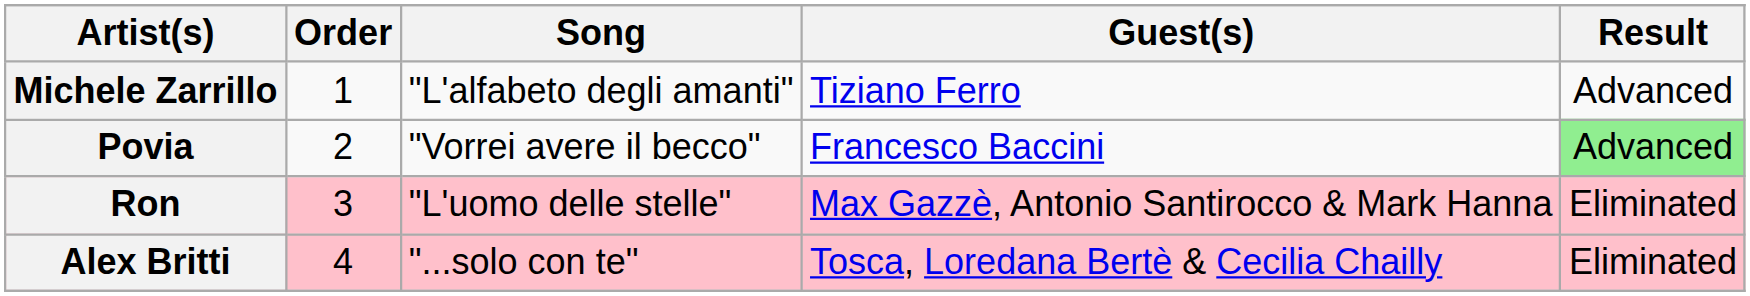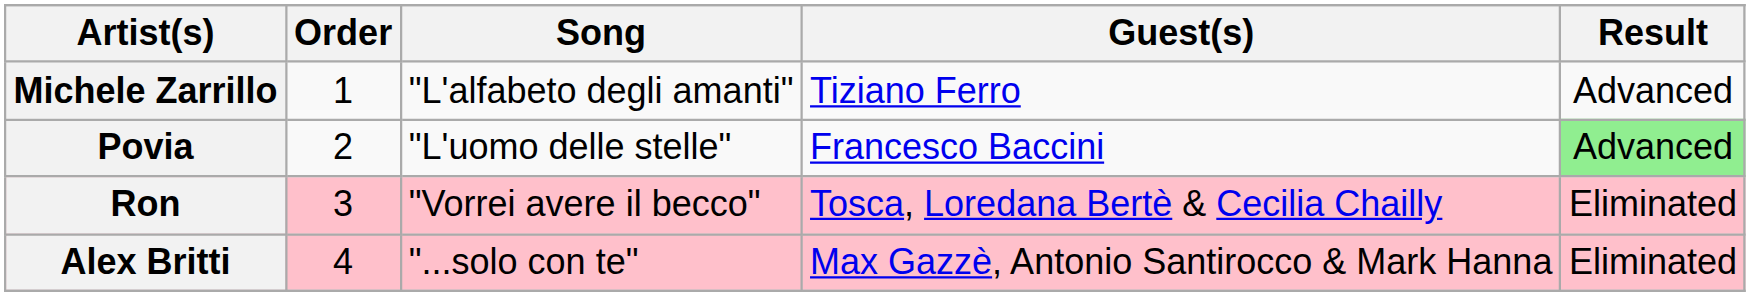Povia | Song: "Vorrei avere il becco" -> "L'uomo delle stelle"
Ron | Song: "L'uomo delle stelle" -> "Vorrei avere il becco"
Ron | Guest(s): Max Gazzè, Antonio Santirocco & Mark Hanna -> Tosca, Loredana Bertè & Cecilia Chailly
Alex Britti | Guest(s): Tosca, Loredana Bertè & Cecilia Chailly -> Max Gazzè, Antonio Santirocco & Mark Hanna
